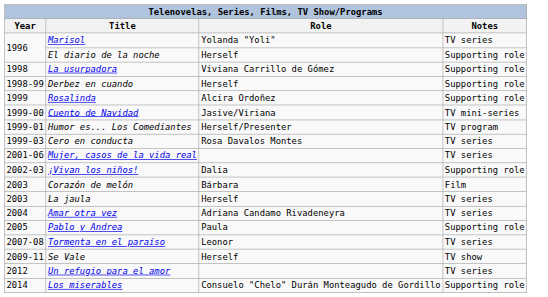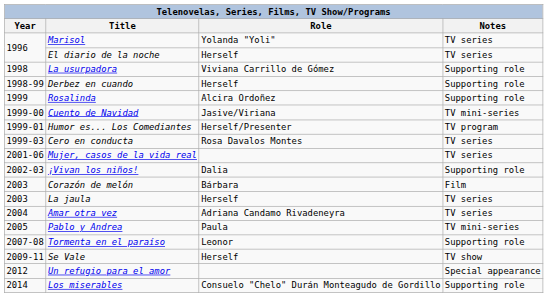El diario de la noche | Notes: Supporting role -> TV series
Pablo y Andrea | Notes: Supporting role -> TV mini-series
Tormenta en el paraíso | Notes: TV series -> Supporting role
Un refugio para el amor | Notes: TV series -> Special appearance
